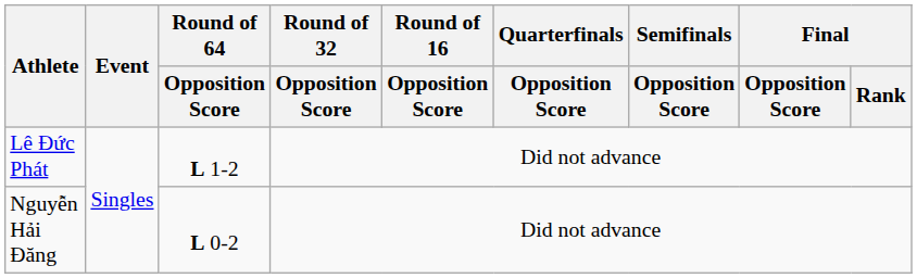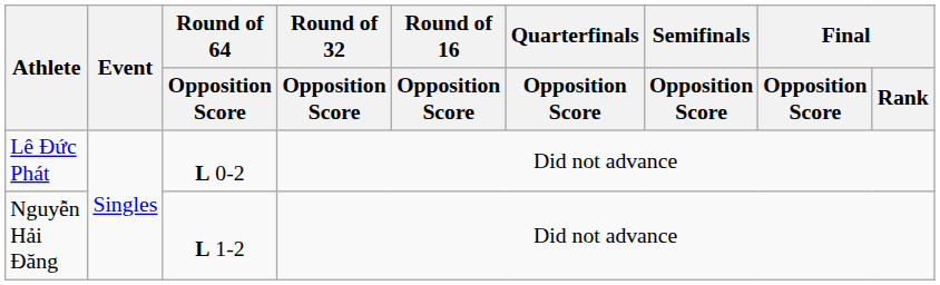Lê Đức Phát | Round of 64 / Opposition Score: L 1-2 -> L 0-2
Nguyễn Hải Đăng | Round of 64 / Opposition Score: L 0-2 -> L 1-2
